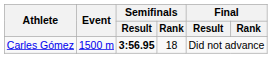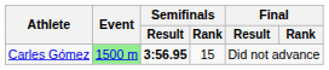Carles Gómez | Event: no background -> lightgreen background
Carles Gómez | Semifinals / Rank: 18 -> 15
